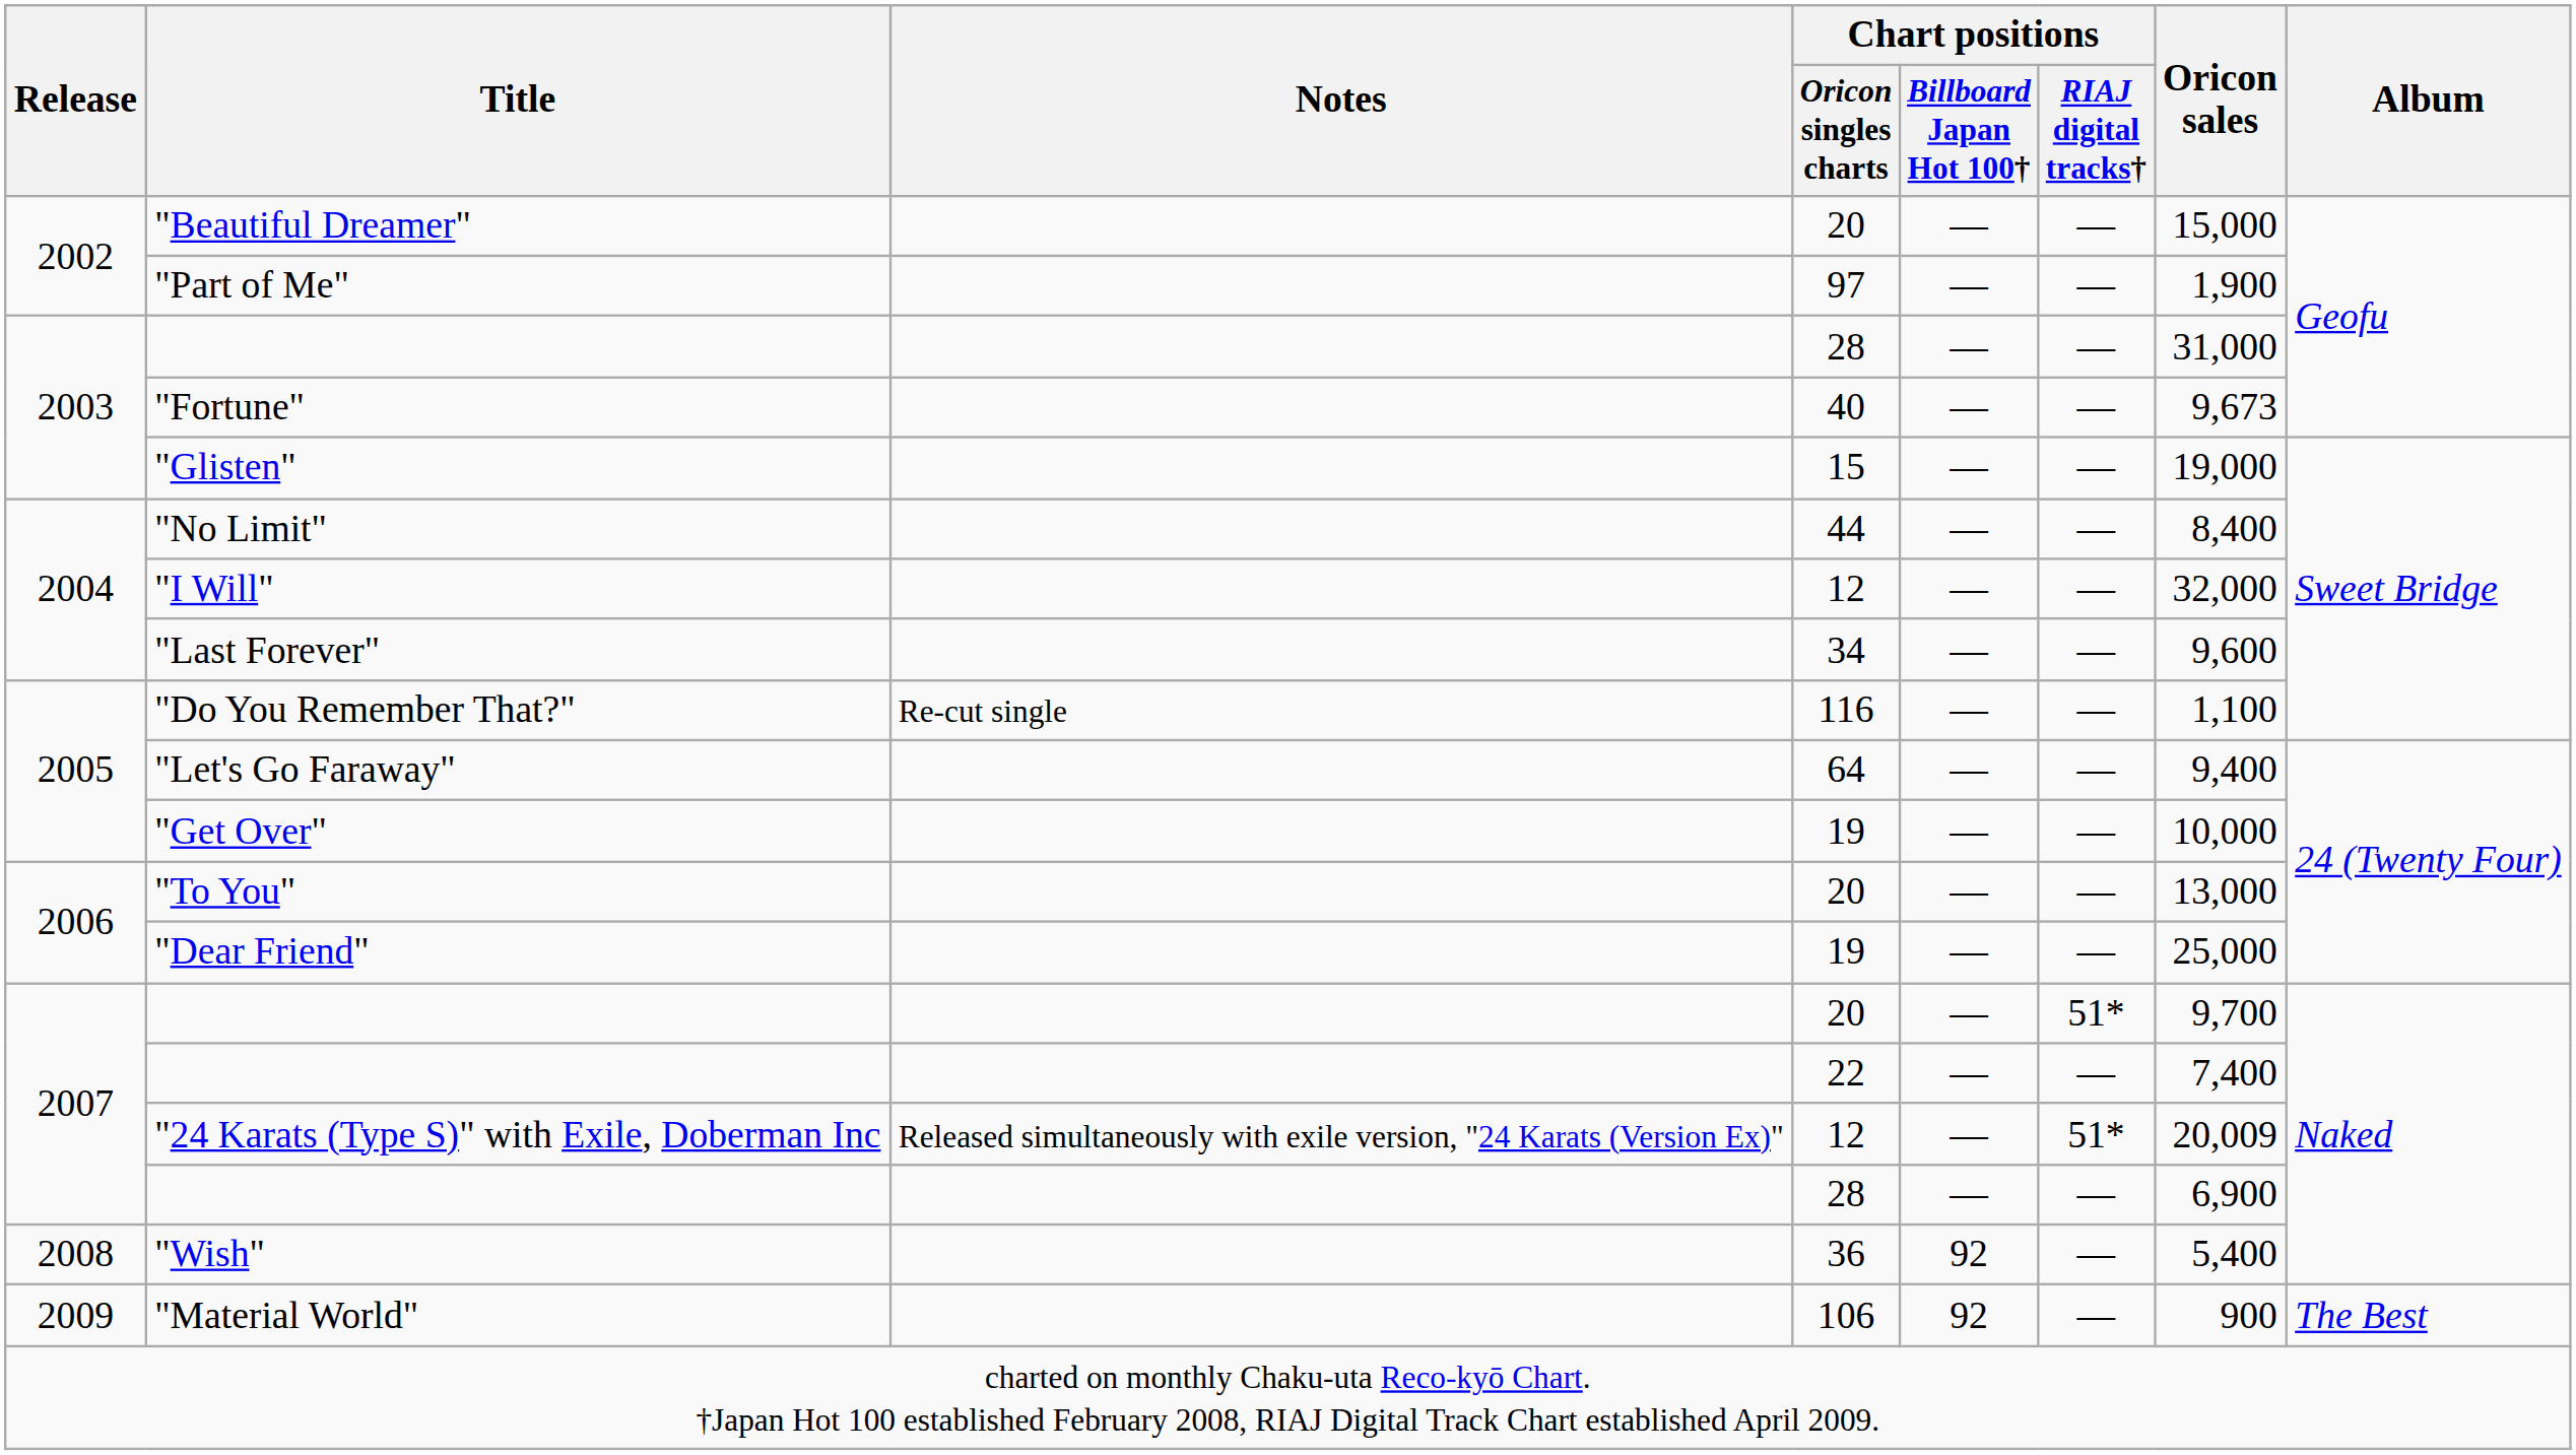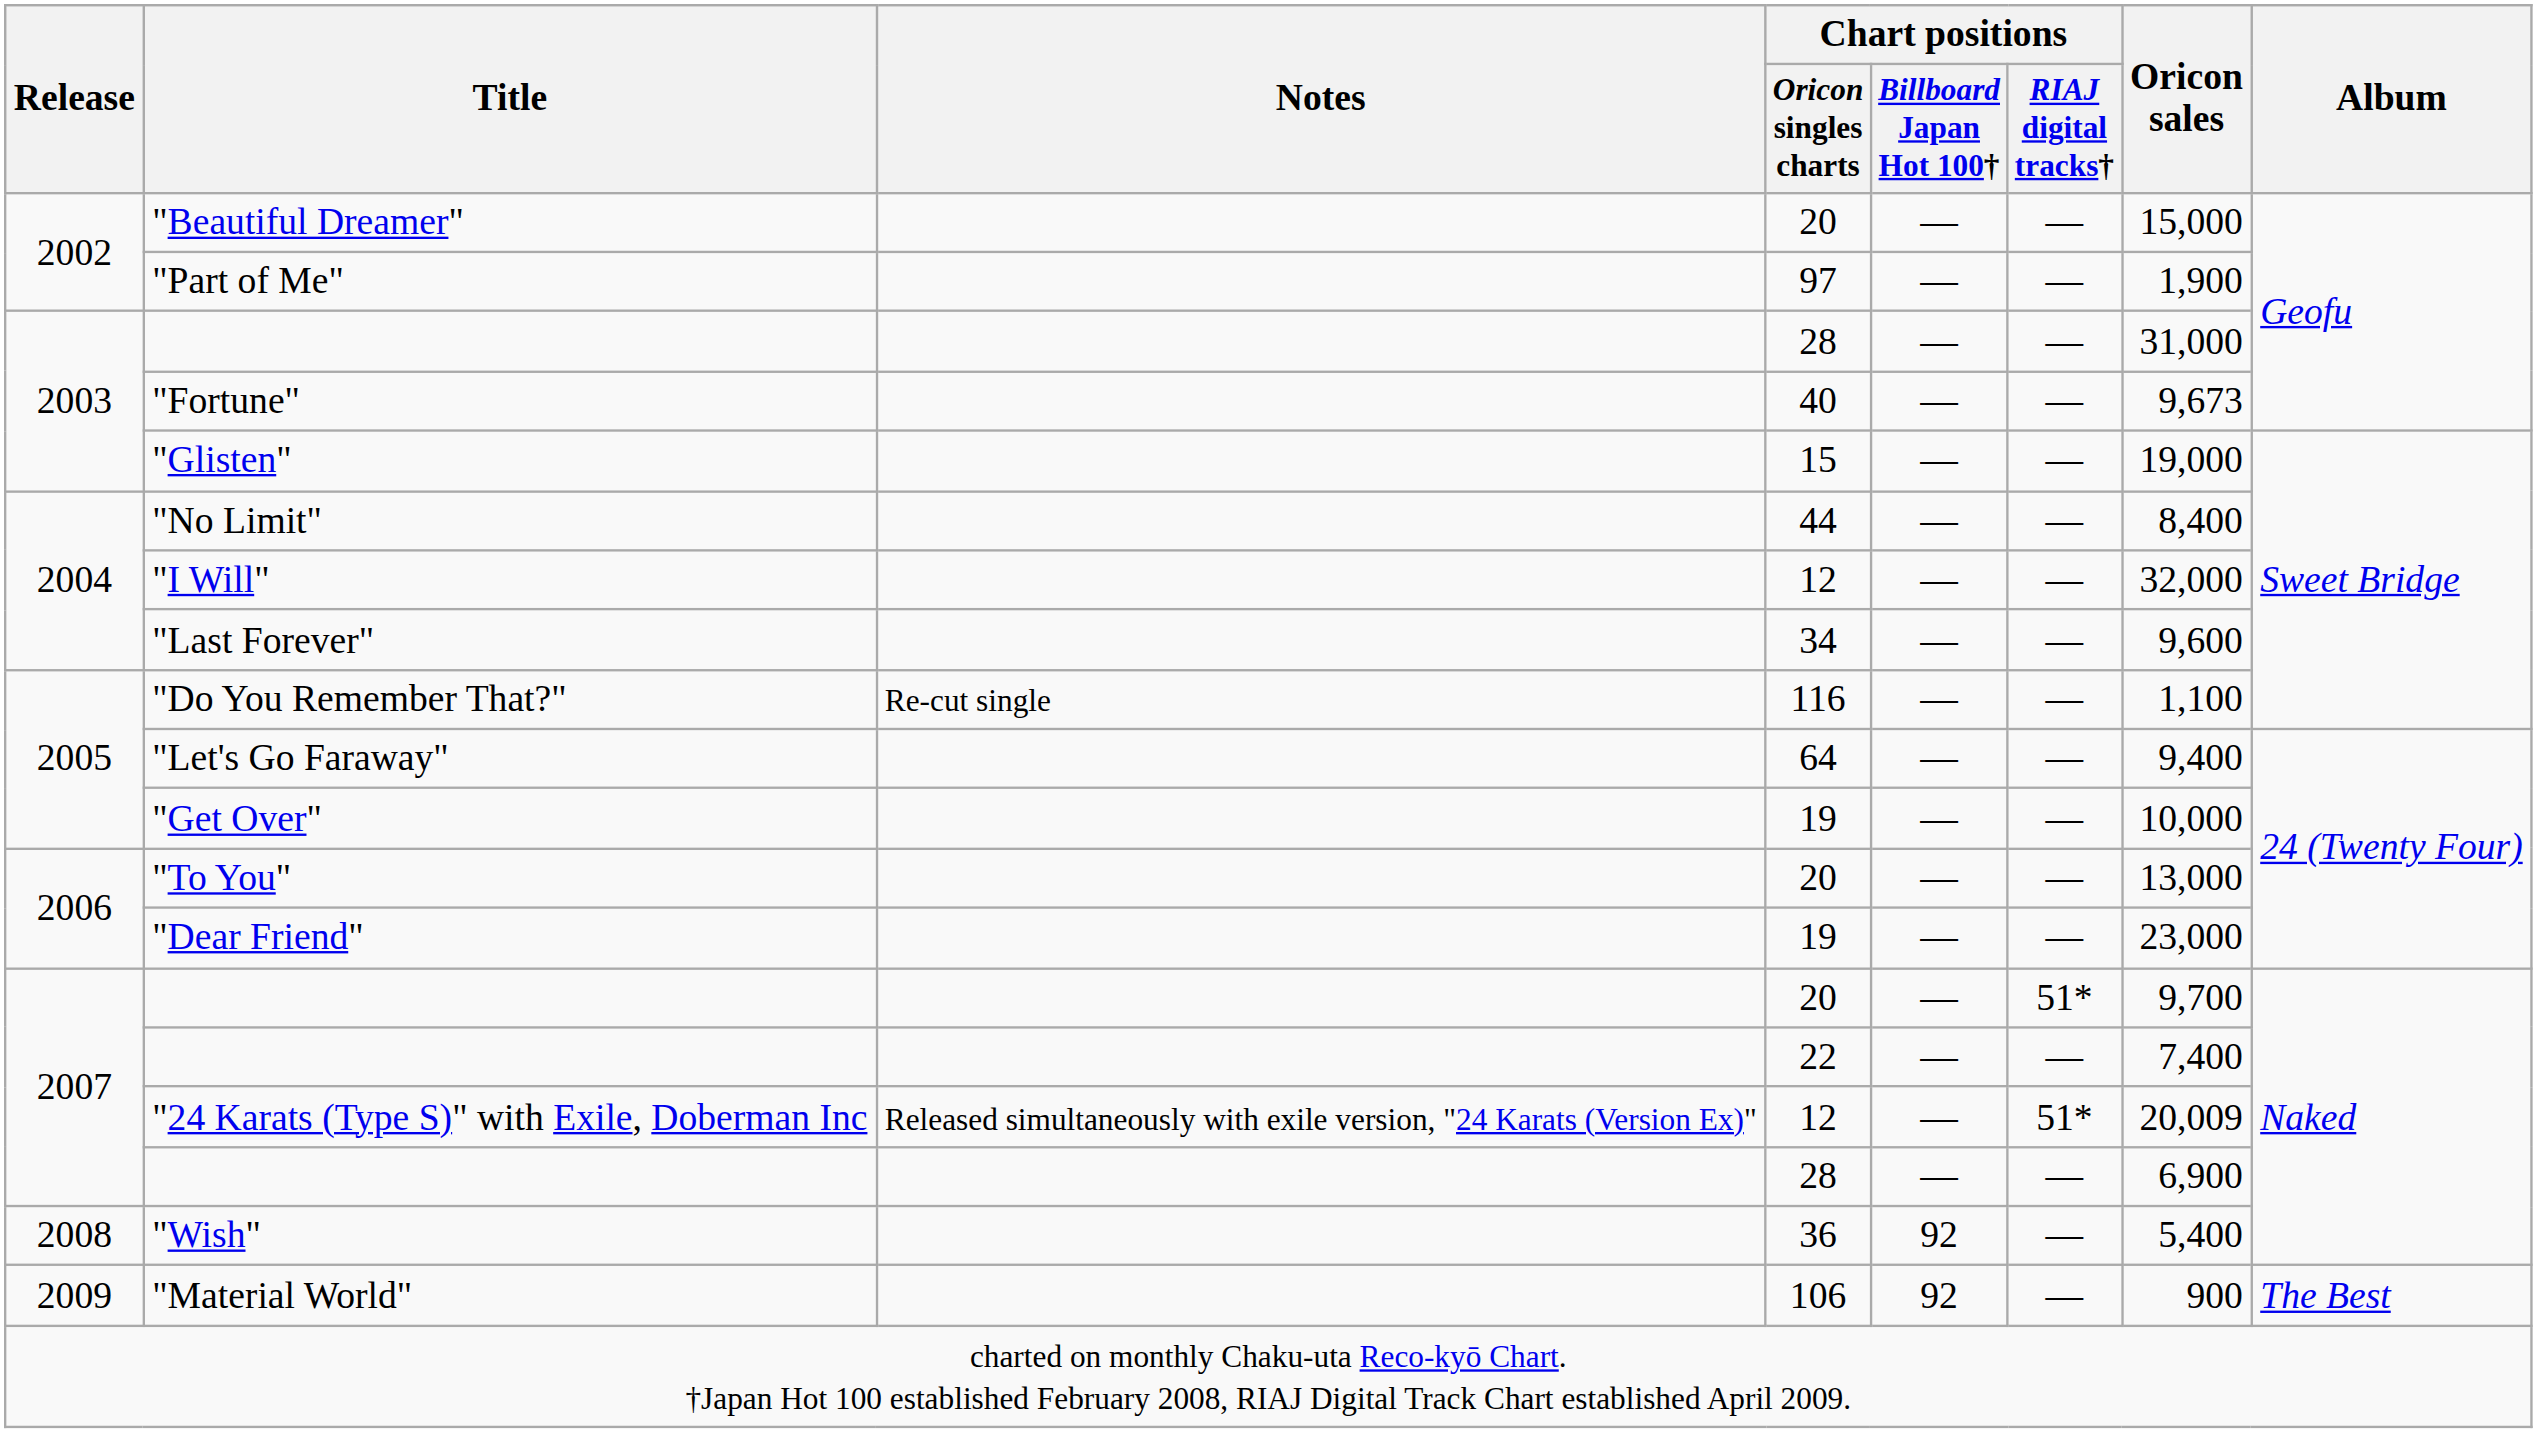"Dear Friend" | Oricon sales: 25,000 -> 23,000
